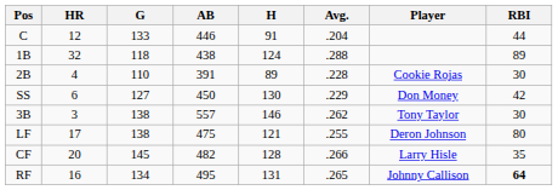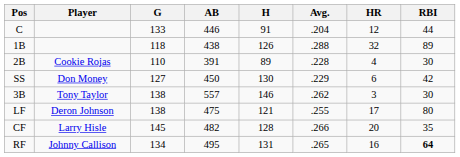columns swapped: Player <-> HR
1B | H: 124 -> 126
